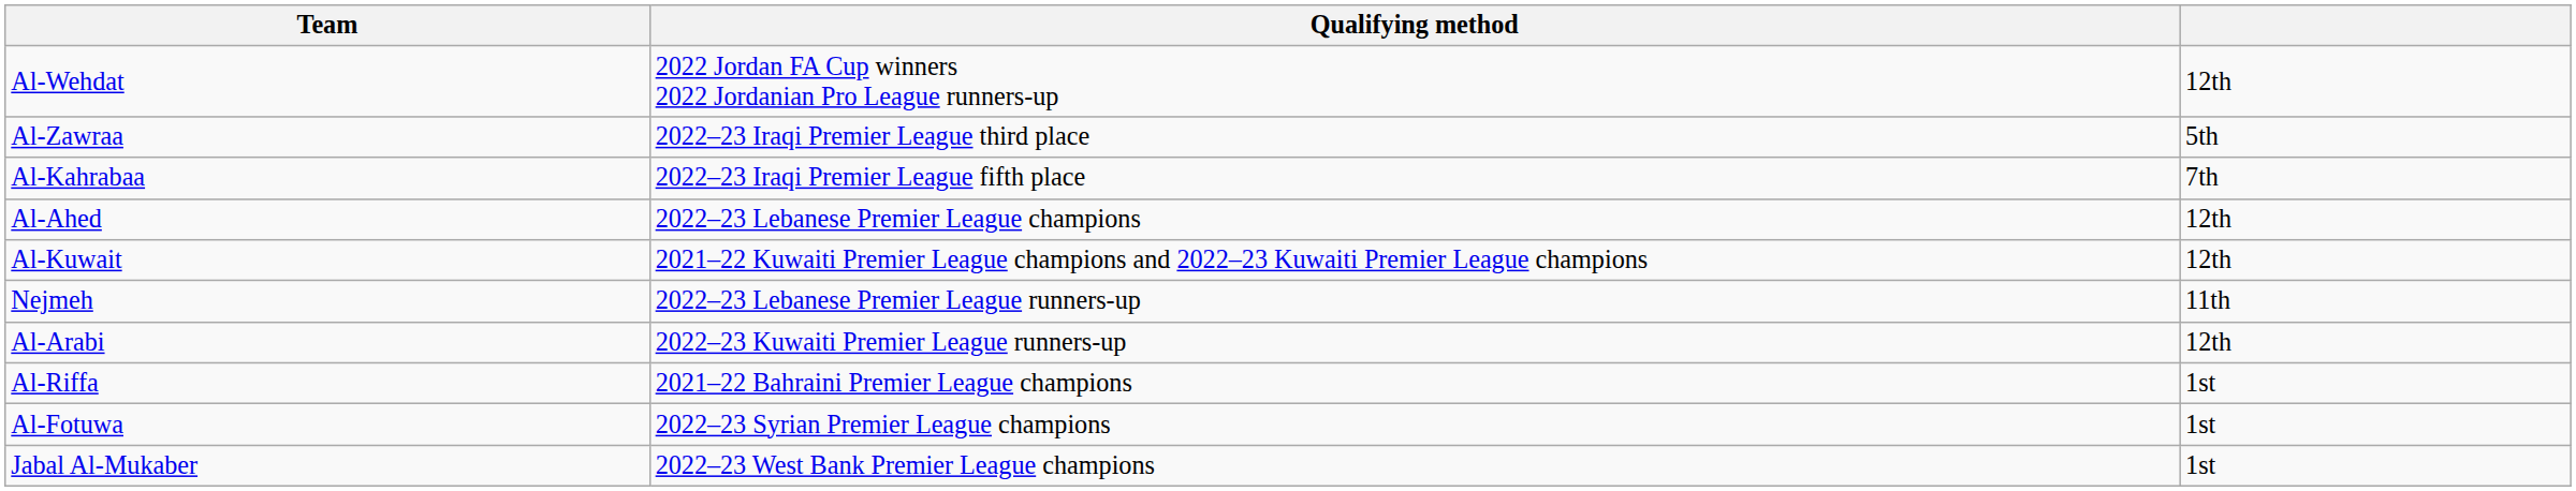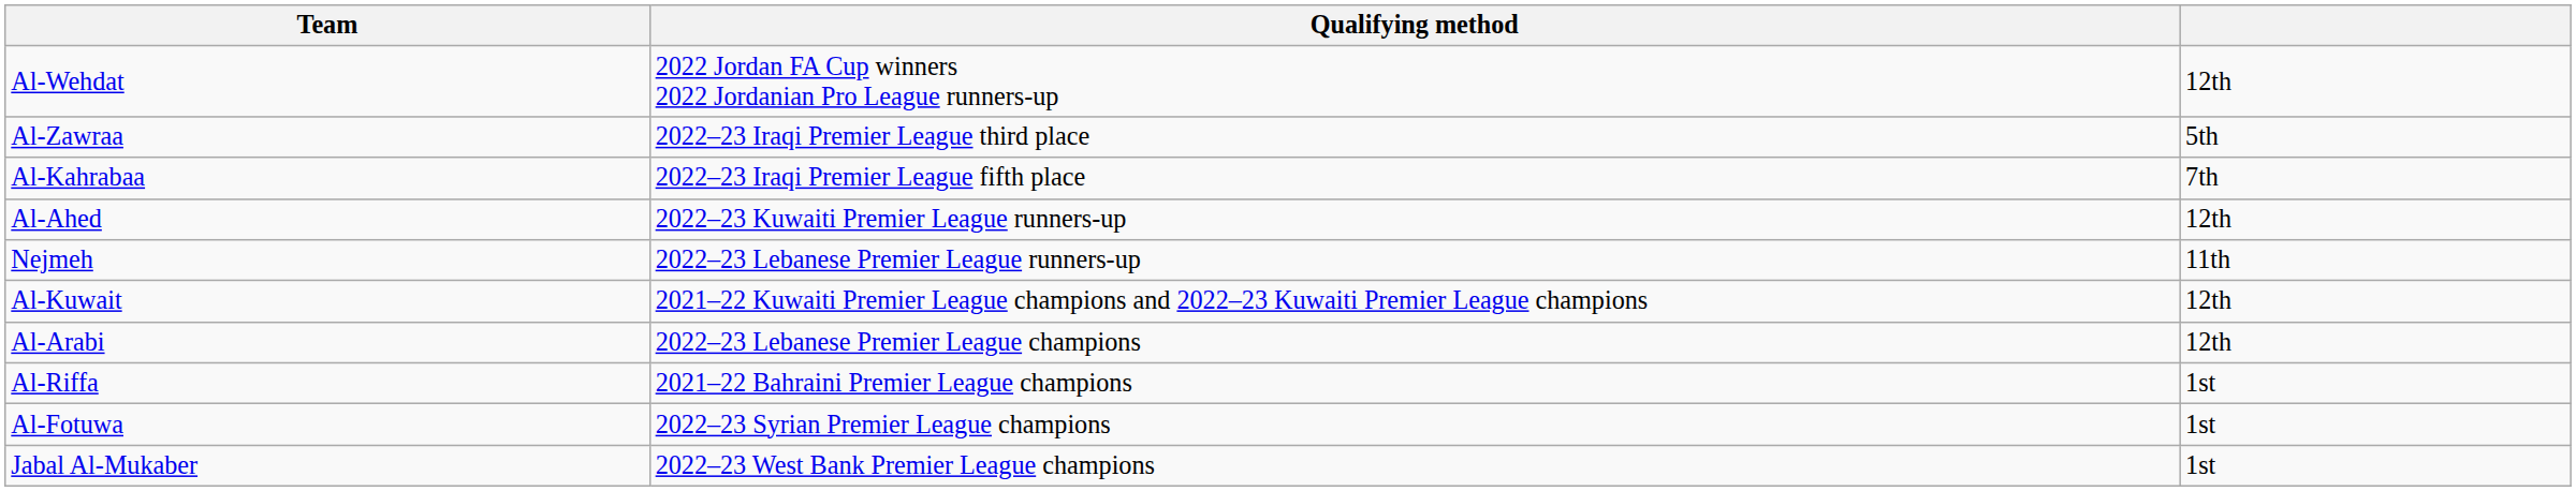Al-Ahed | Qualifying method: 2022–23 Lebanese Premier League champions -> 2022–23 Kuwaiti Premier League runners-up
rows swapped: Nejmeh <-> Al-Kuwait
Al-Arabi | Qualifying method: 2022–23 Kuwaiti Premier League runners-up -> 2022–23 Lebanese Premier League champions
